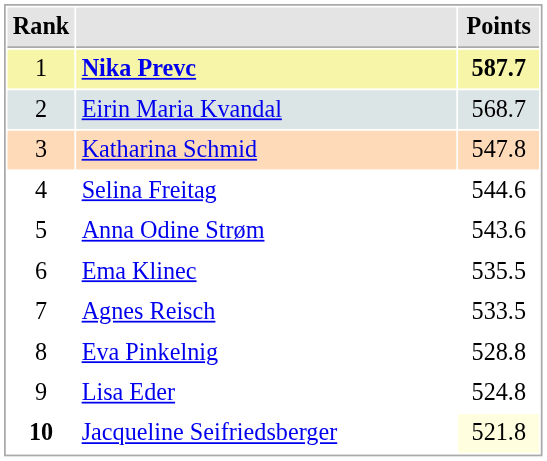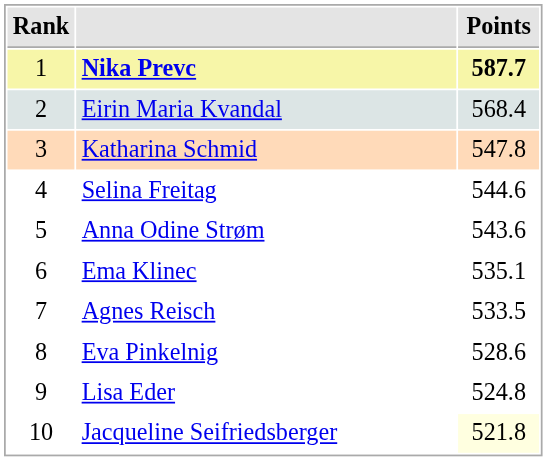Eirin Maria Kvandal | Points: 568.7 -> 568.4
Ema Klinec | Points: 535.5 -> 535.1
Eva Pinkelnig | Points: 528.8 -> 528.6
Jacqueline Seifriedsberger | Rank: bold -> normal
